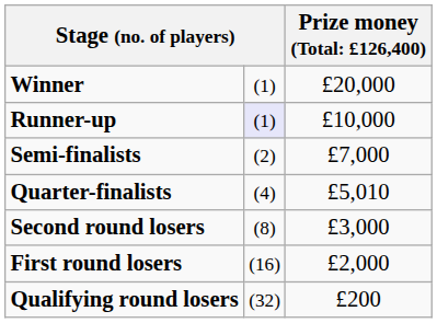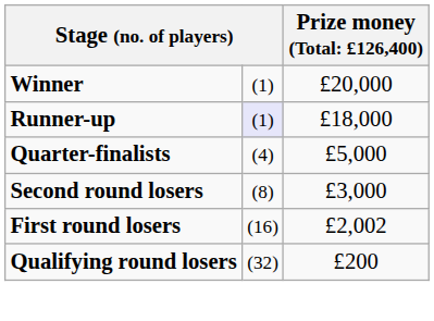Runner-up | column 3: £10,000 -> £18,000
- row: Semi-finalists | (2) | £7,000
Quarter-finalists | column 3: £5,010 -> £5,000
First round losers | column 3: £2,000 -> £2,002
